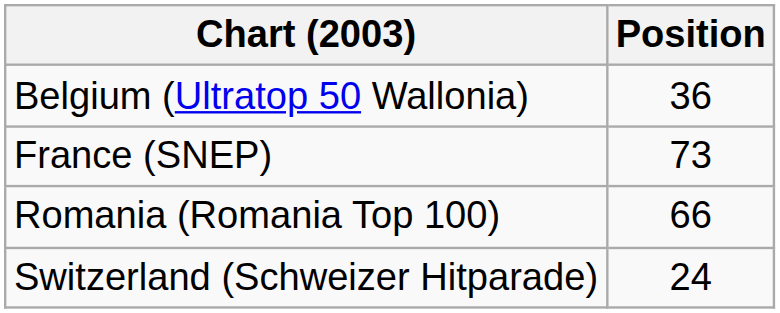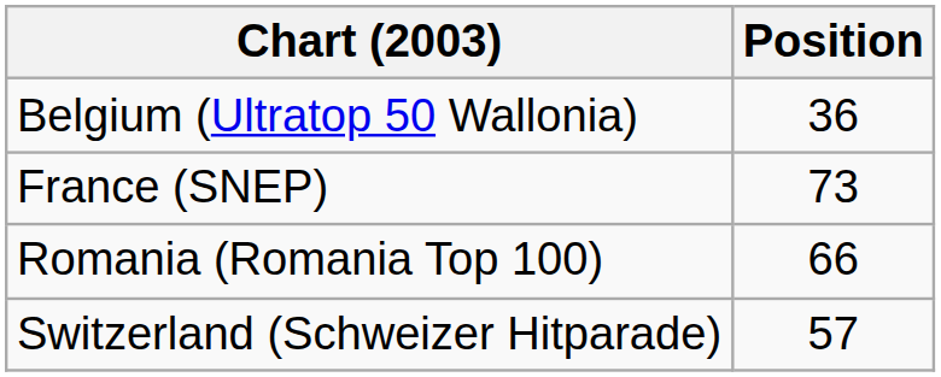Switzerland (Schweizer Hitparade) | Position: 24 -> 57
